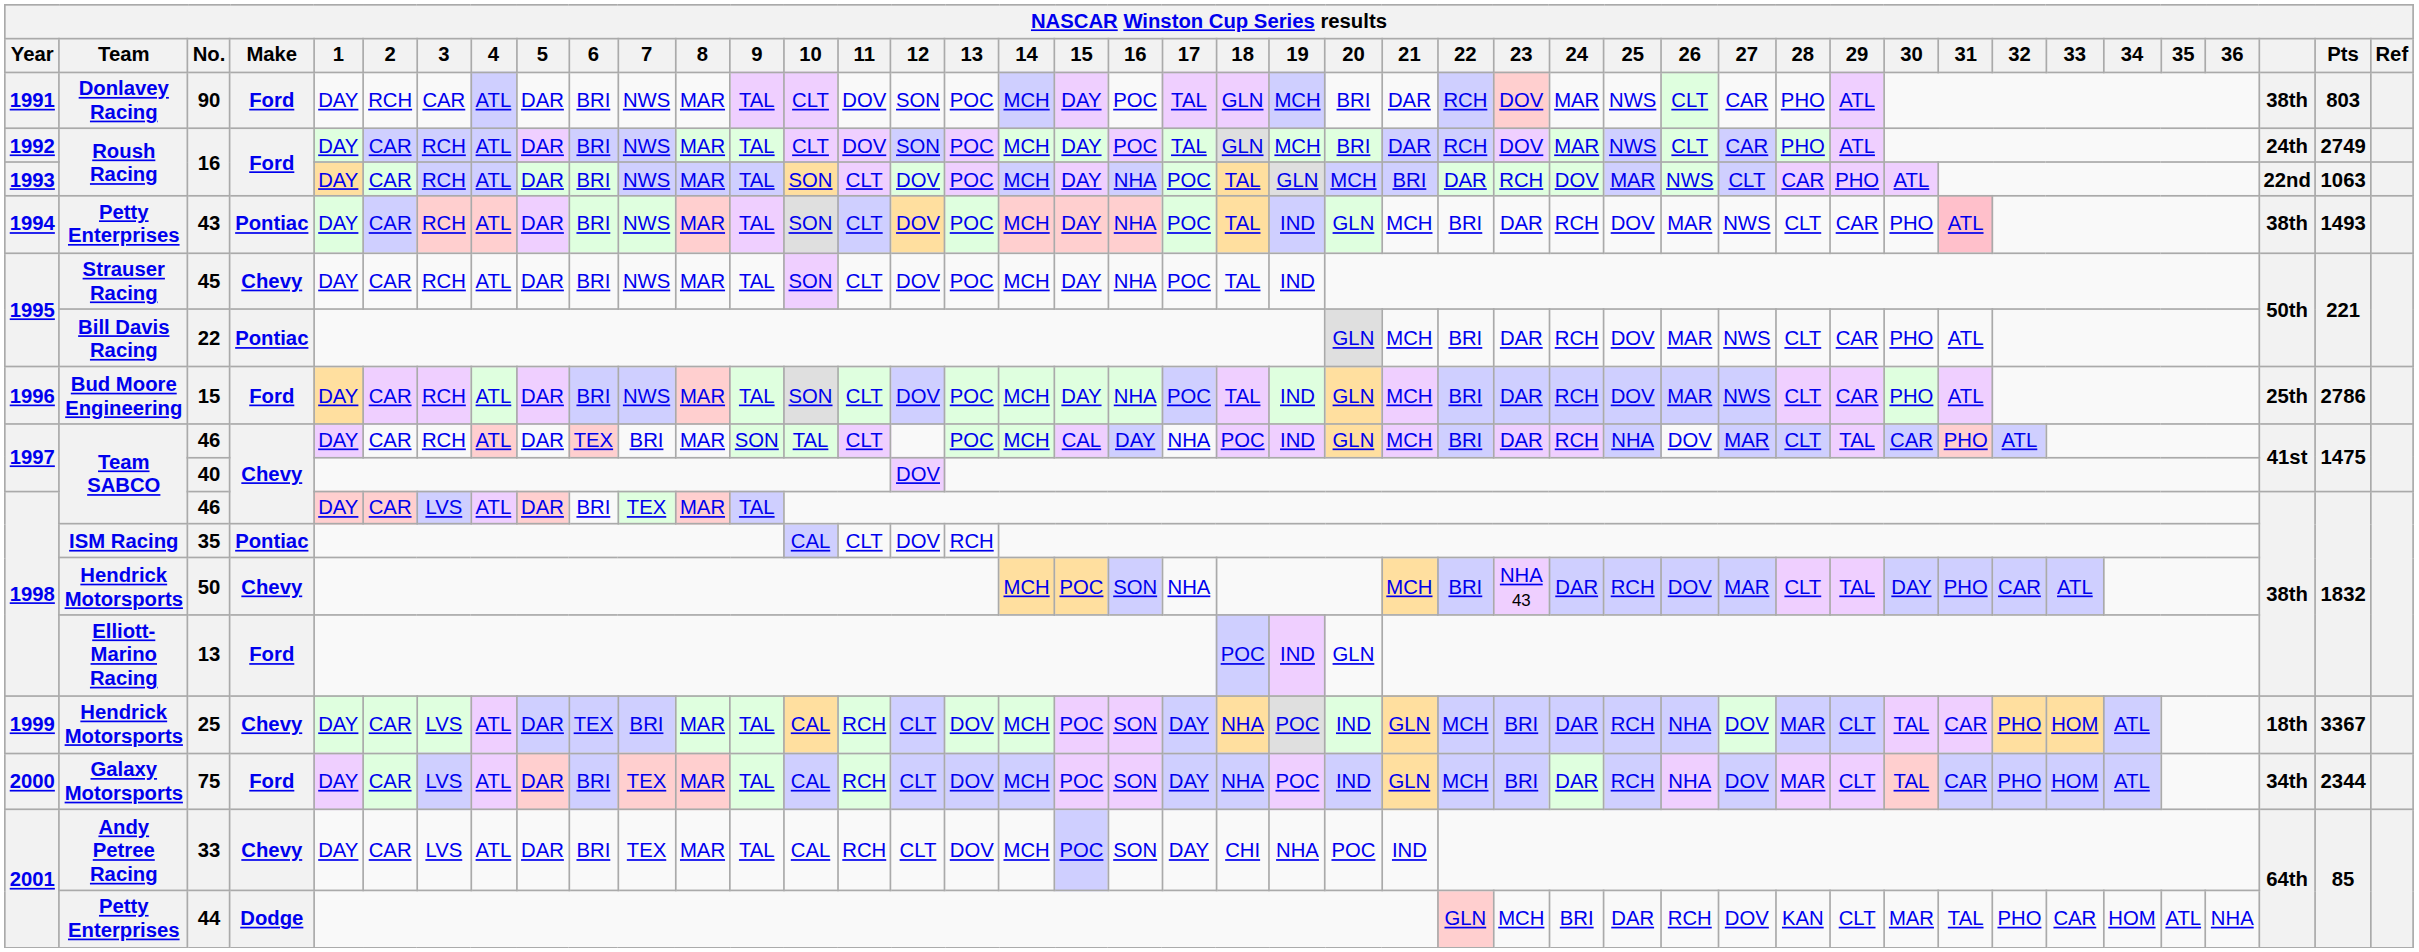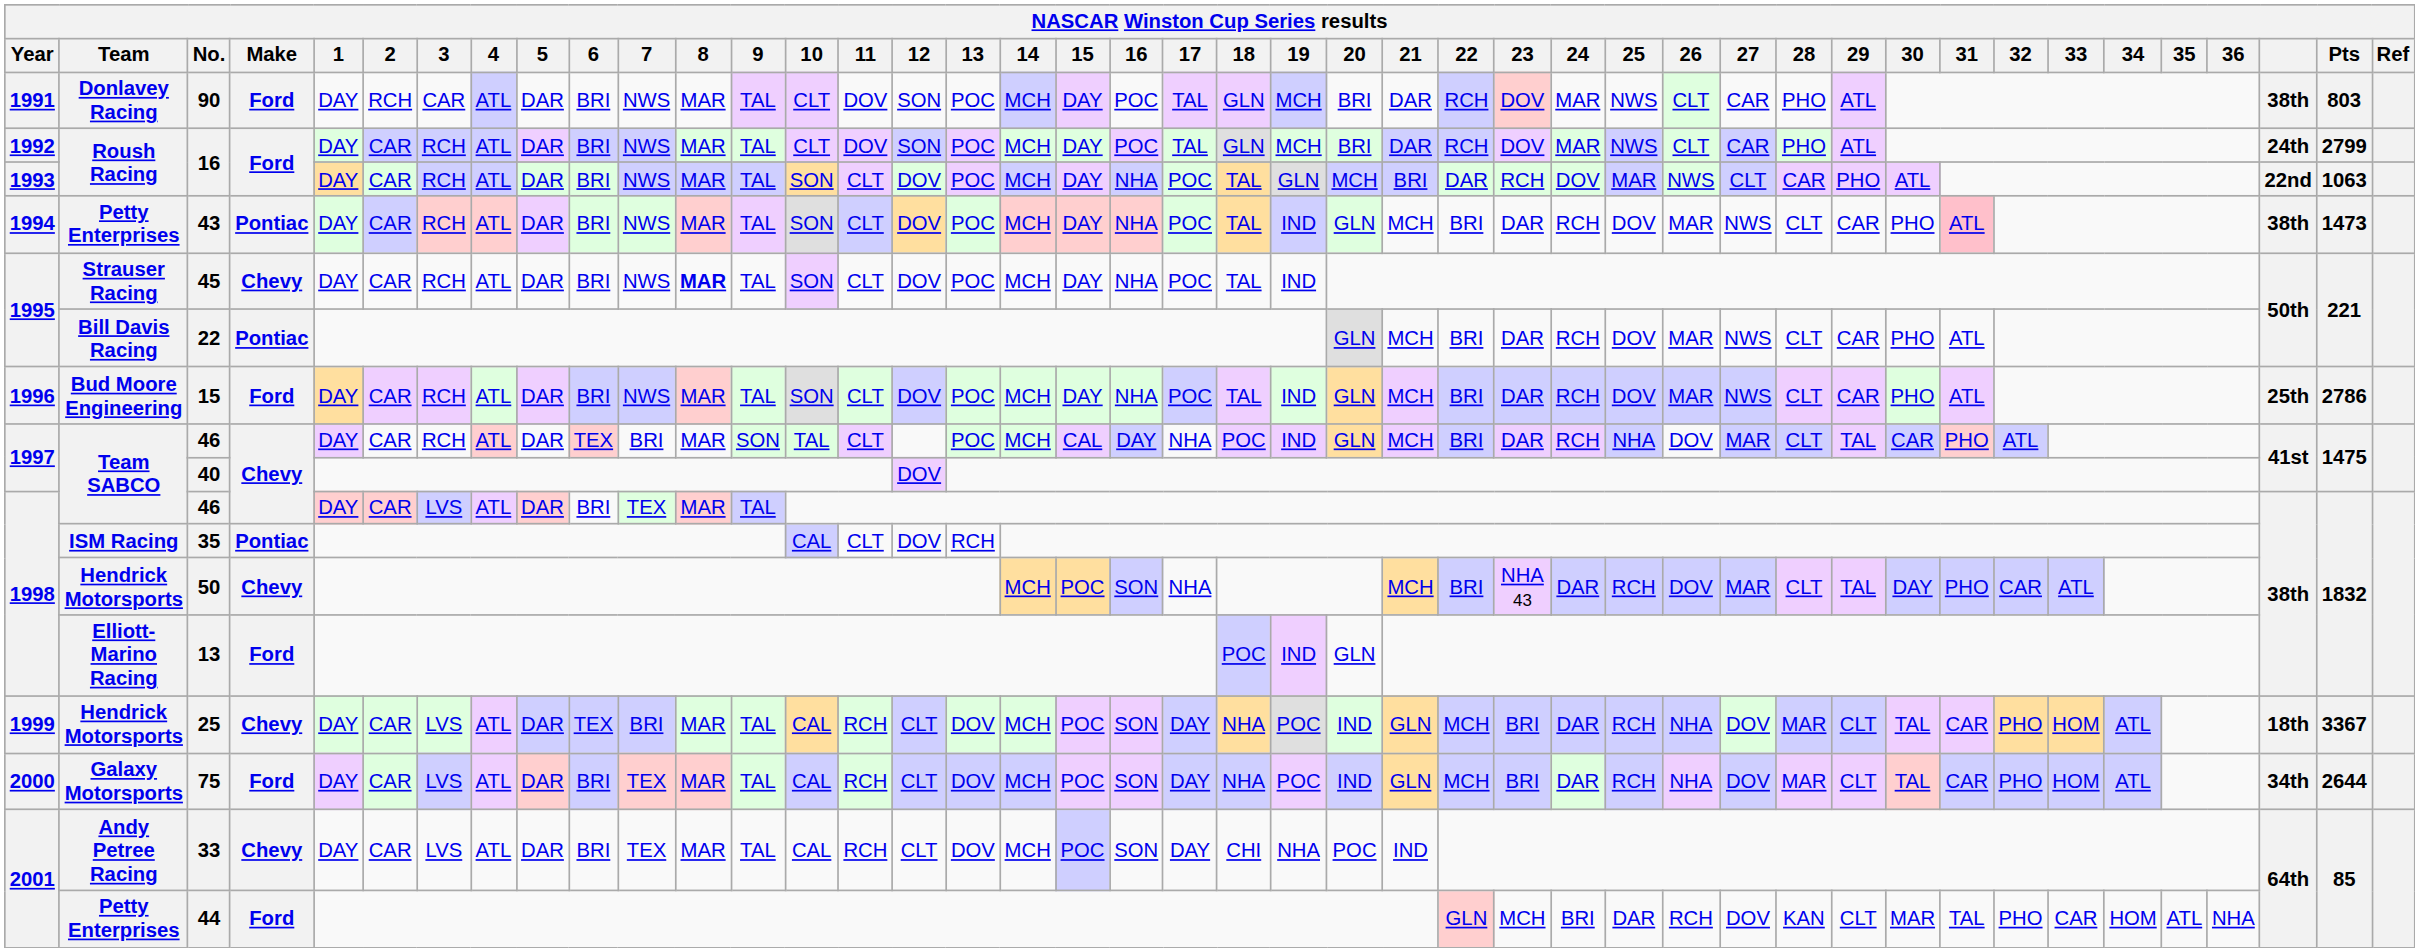1992 / 16 | Pts: 2749 -> 2799
43 | Pts: 1493 -> 1473
45 | 8: normal -> bold
75 | Pts: 2344 -> 2644
44 | Make: Dodge -> Ford
